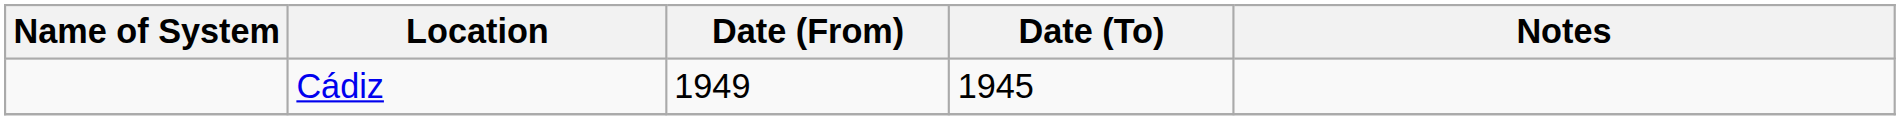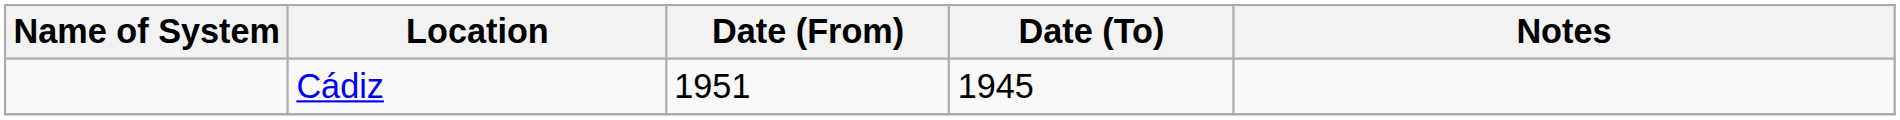Cádiz | Date (From): 1949 -> 1951
